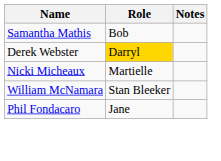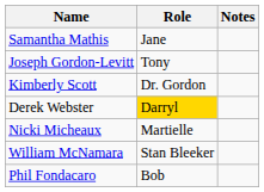Samantha Mathis | Role: Bob -> Jane
+ row: Joseph Gordon-Levitt | Tony
+ row: Kimberly Scott | Dr. Gordon
Phil Fondacaro | Role: Jane -> Bob
